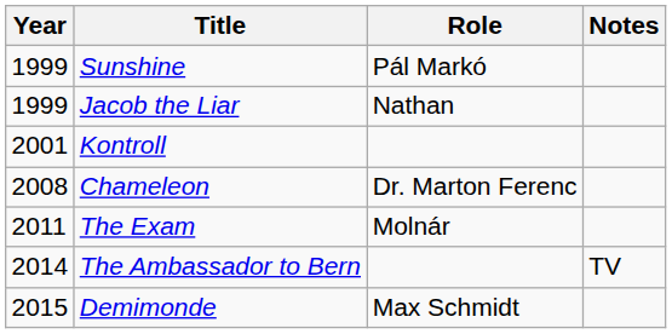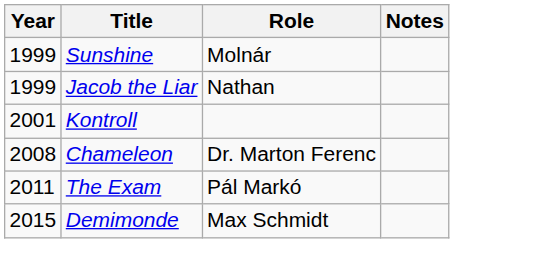Sunshine | Role: Pál Markó -> Molnár
The Exam | Role: Molnár -> Pál Markó
- row: 2014 | The Ambassador to Bern | TV
